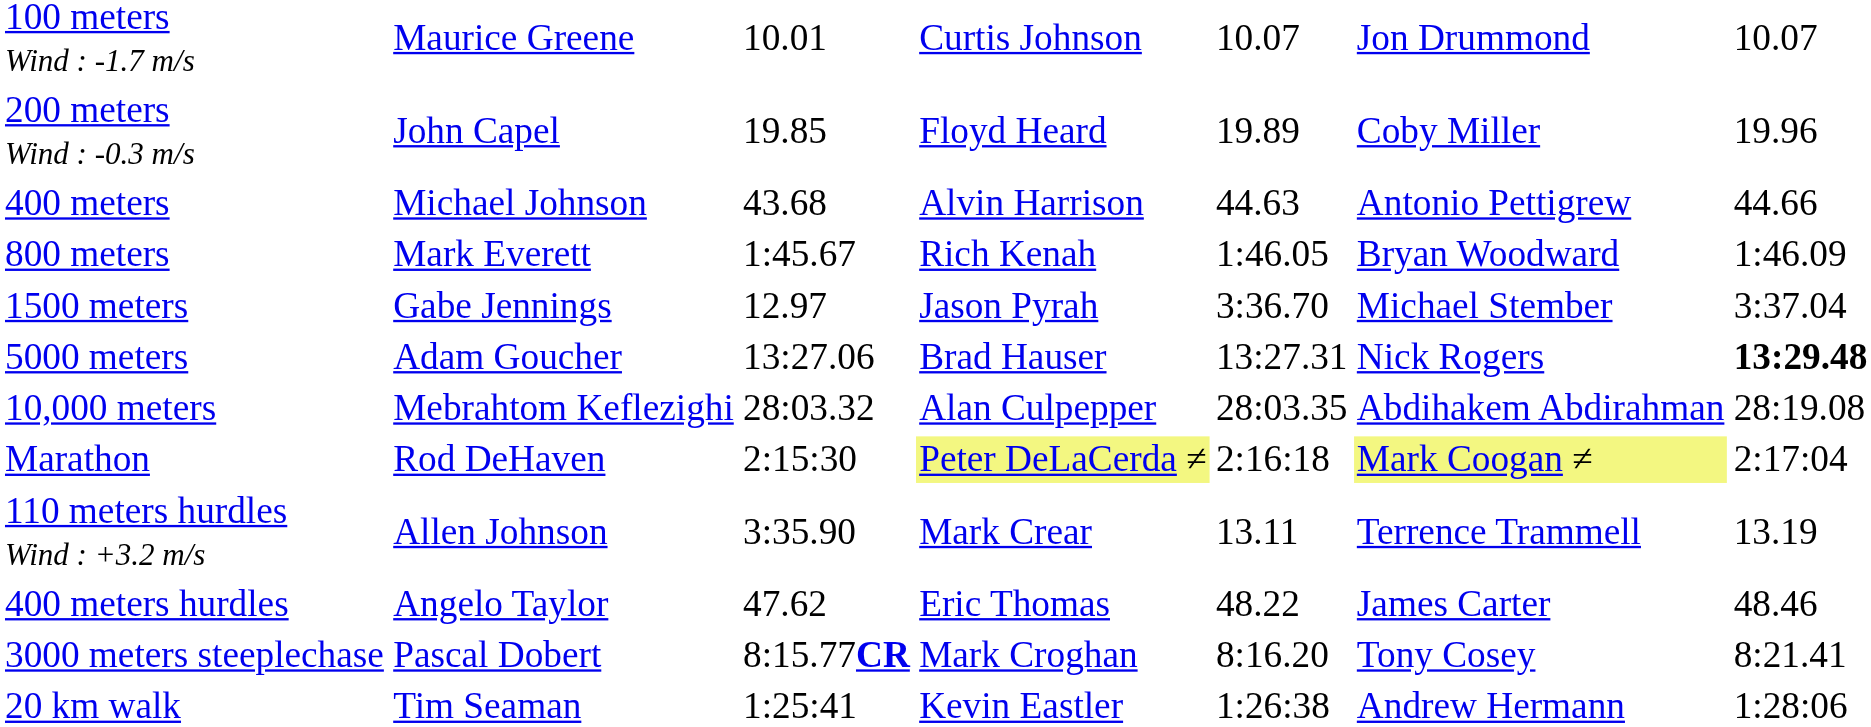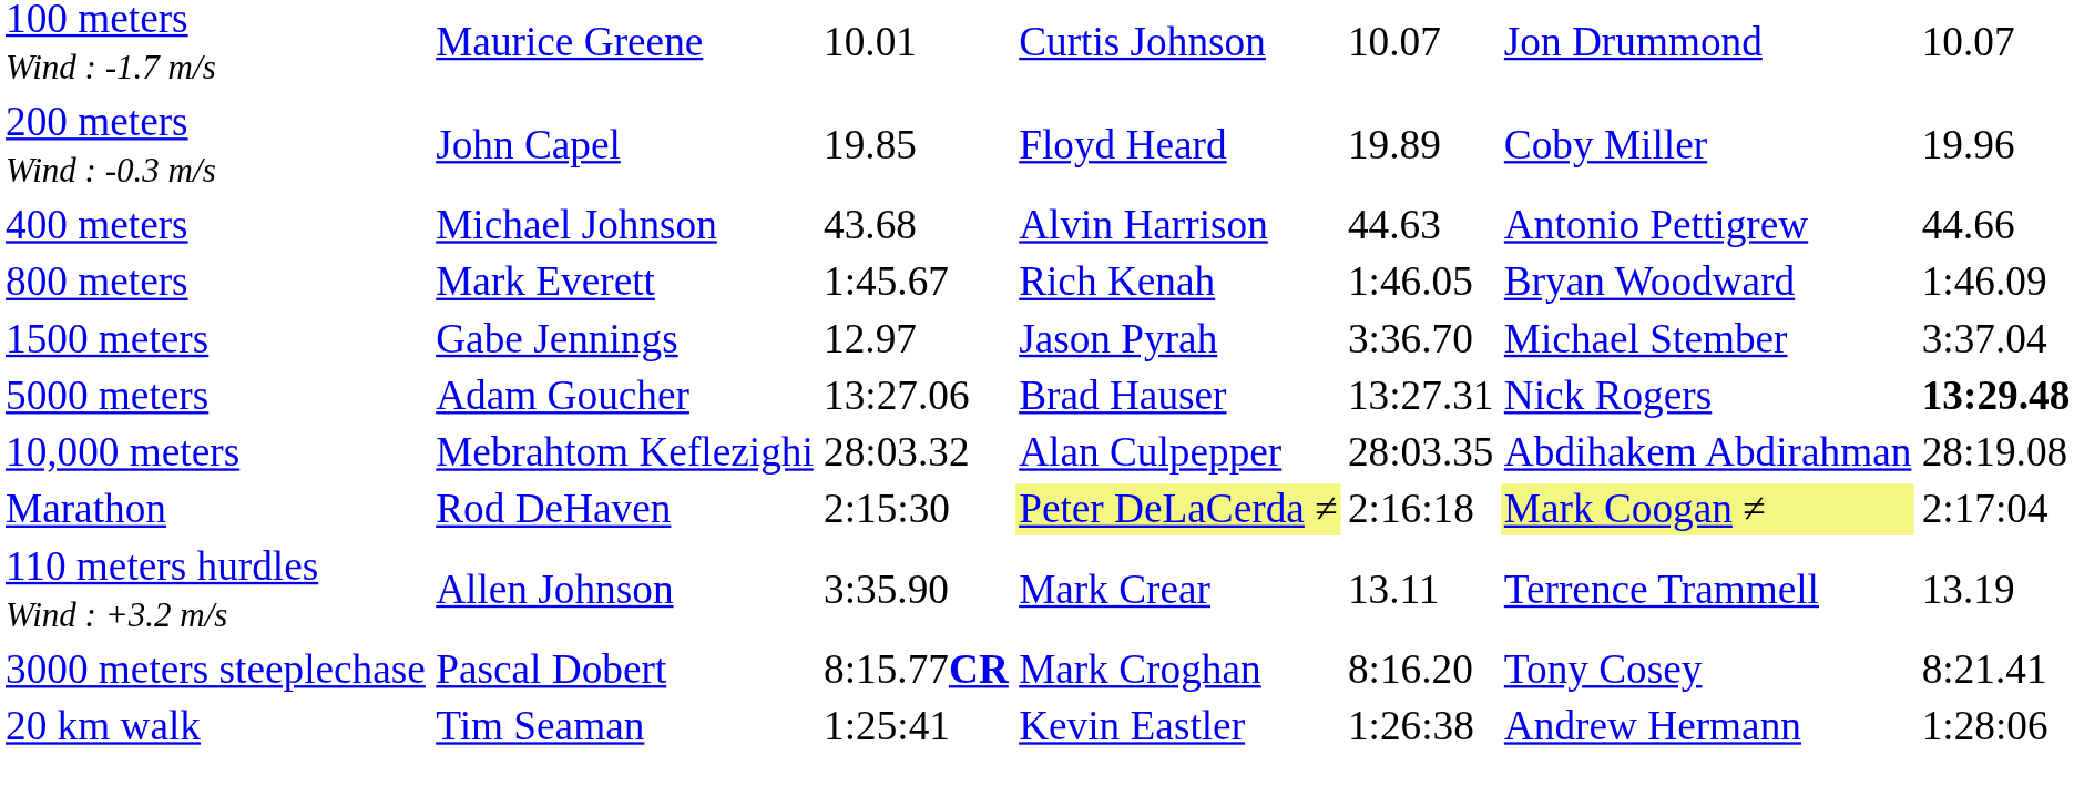- row: 400 meters hurdles | Angelo Taylor | 47.62 | Eric Thomas | 48.22 | James Carter | 48.46
